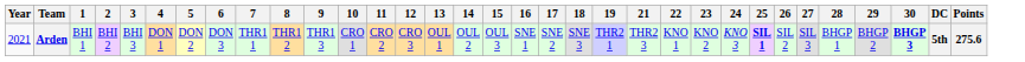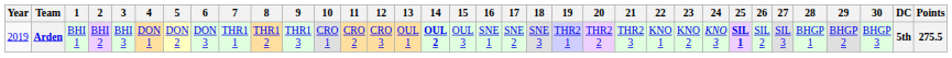+ column: 20 | THR2 2
Arden | Year: 2021 -> 2019
Arden | 14: normal -> bold
Arden | 30: bold -> normal
Arden | Points: 275.6 -> 275.5
